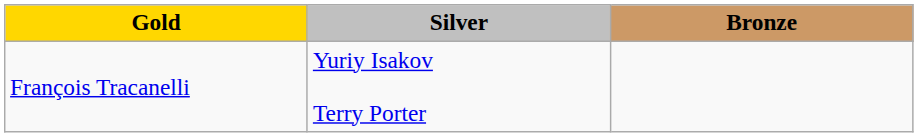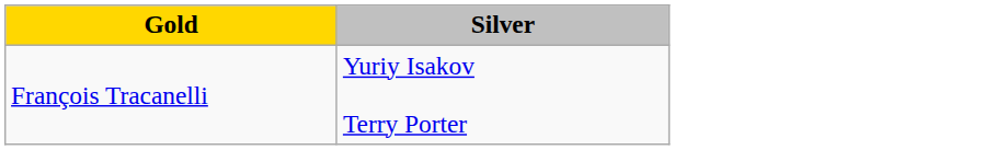- column: Bronze
